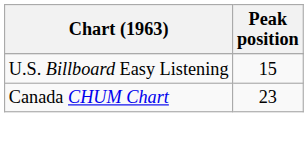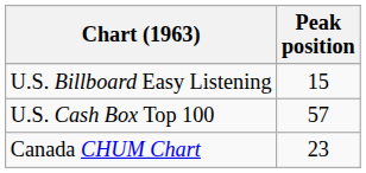+ row: U.S. Cash Box Top 100 | 57
